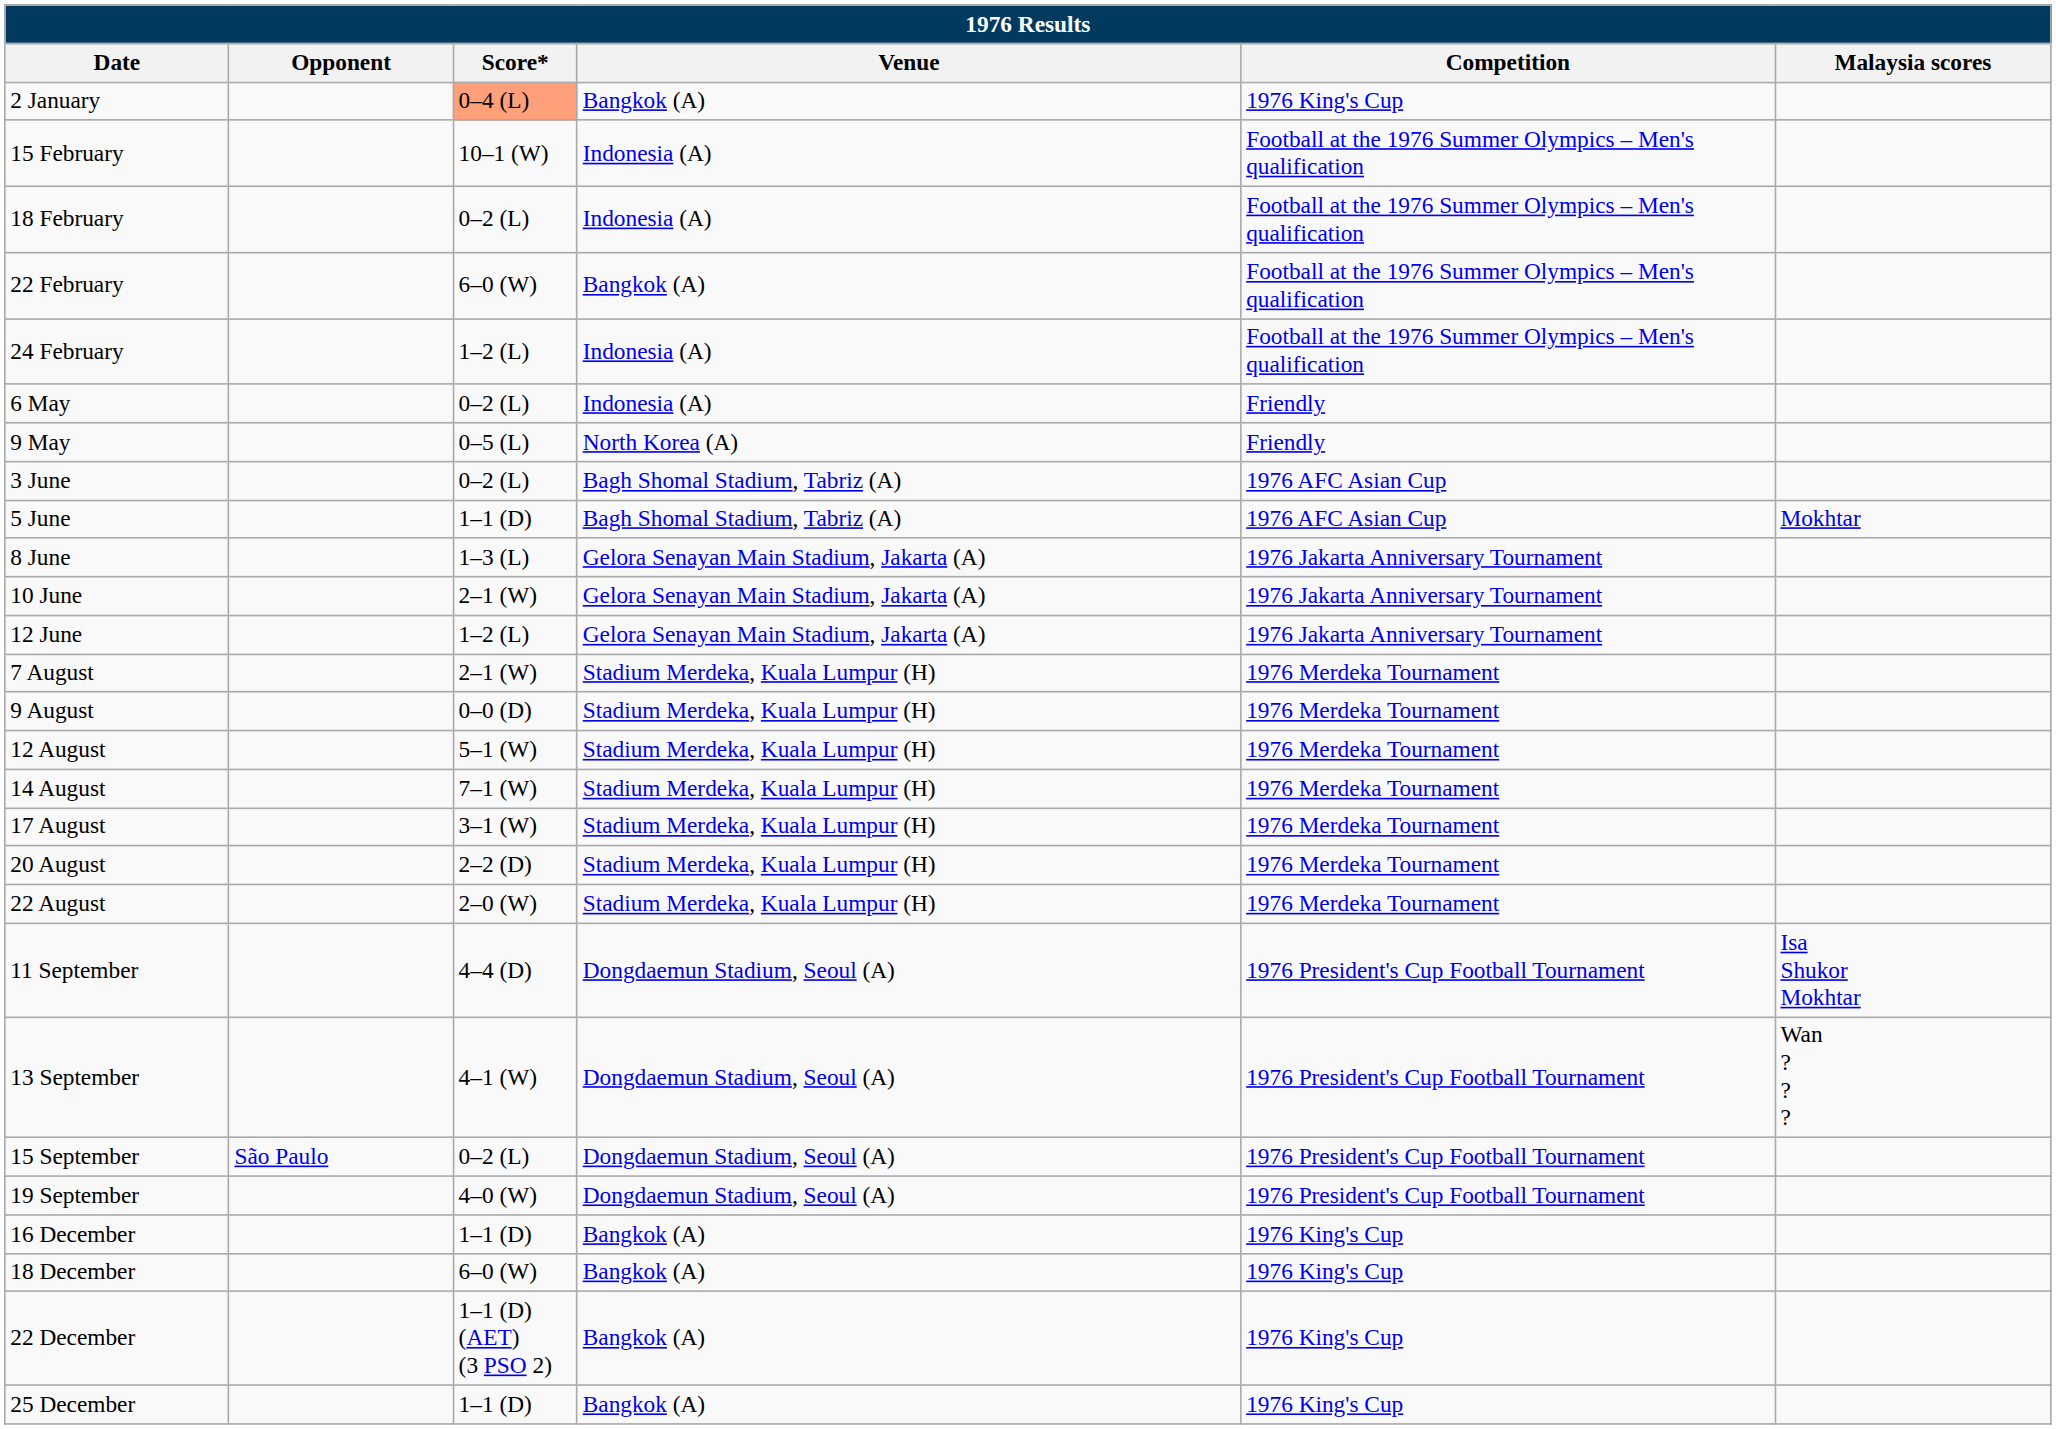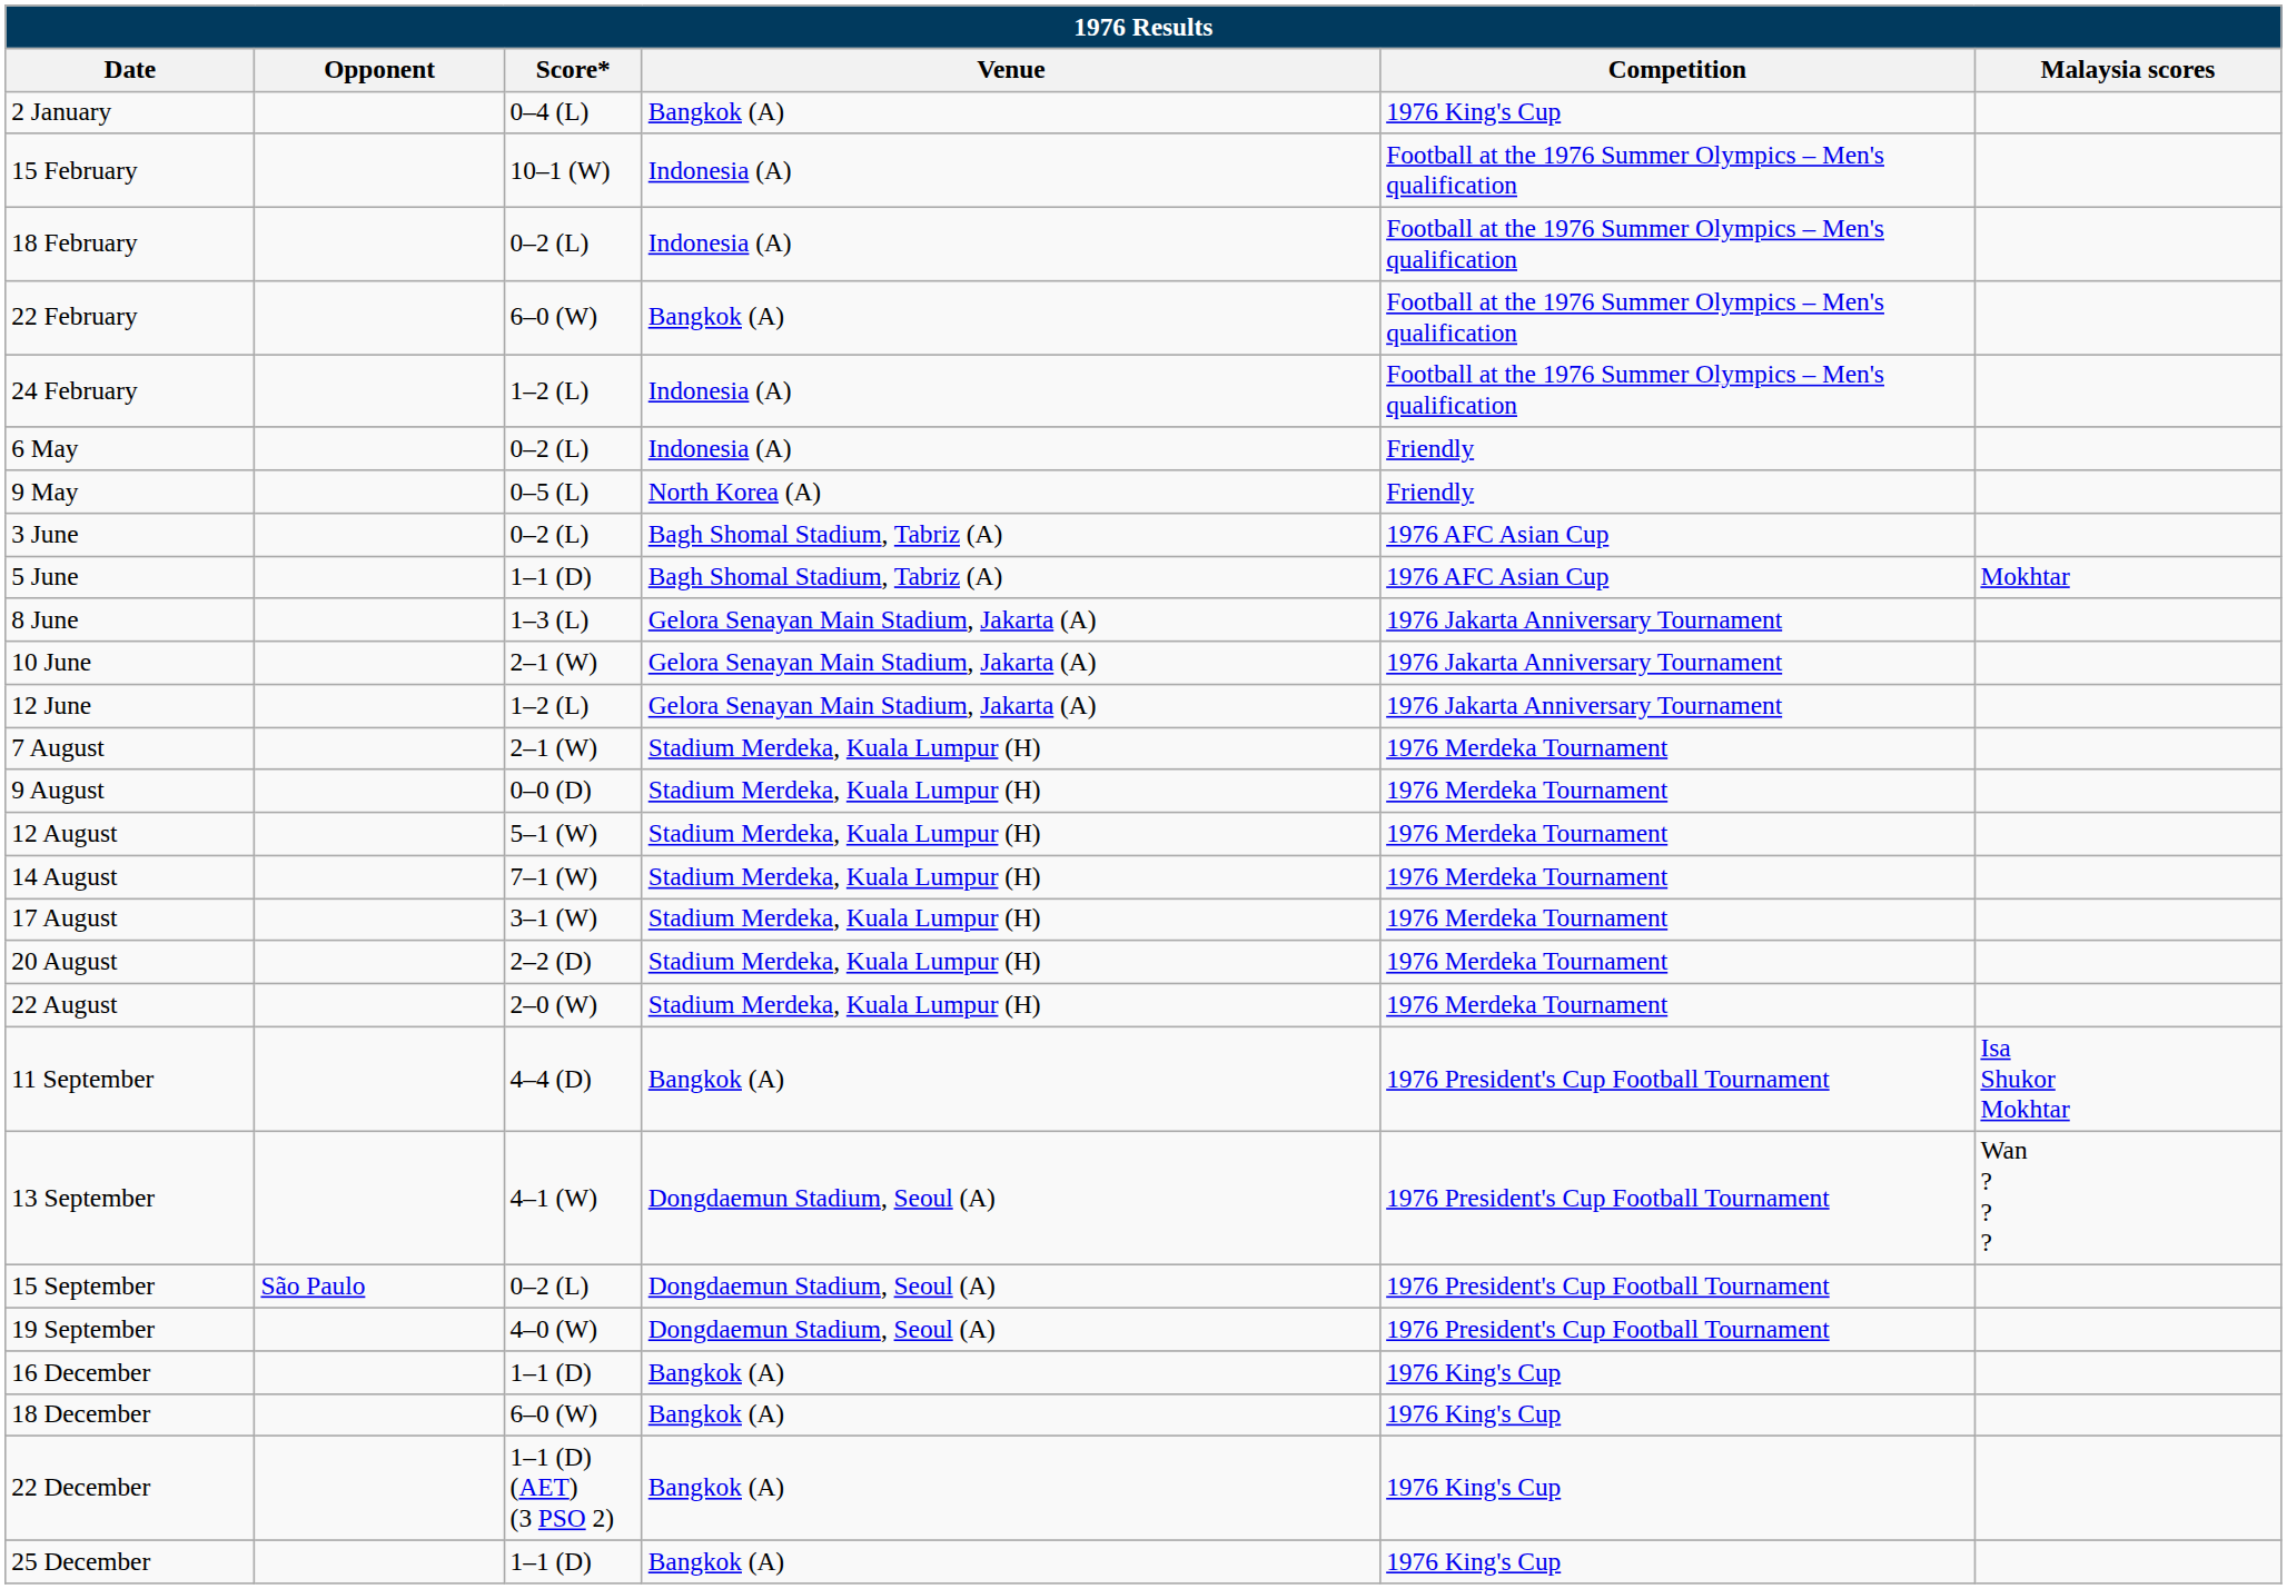2 January | Score*: lightsalmon background -> no background
11 September | Venue: Dongdaemun Stadium, Seoul (A) -> Bangkok (A)
